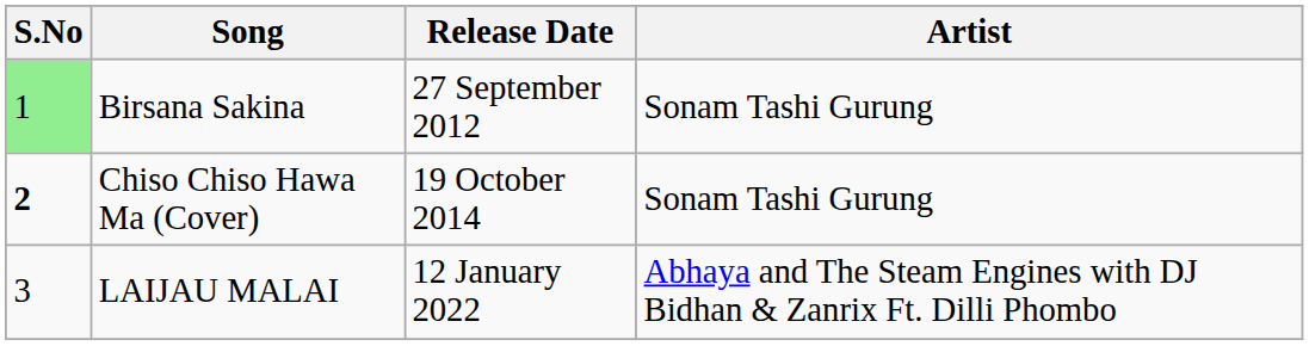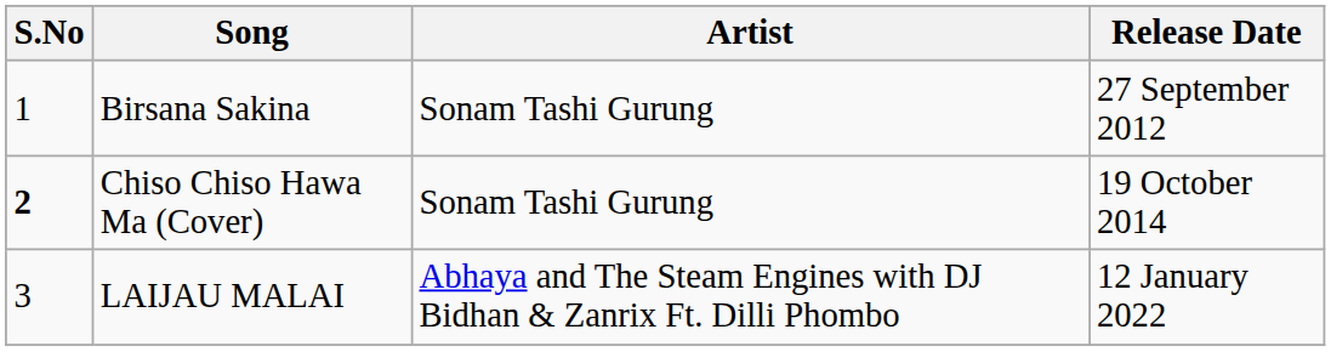columns swapped: Artist <-> Release Date
Birsana Sakina | S.No: lightgreen background -> no background
